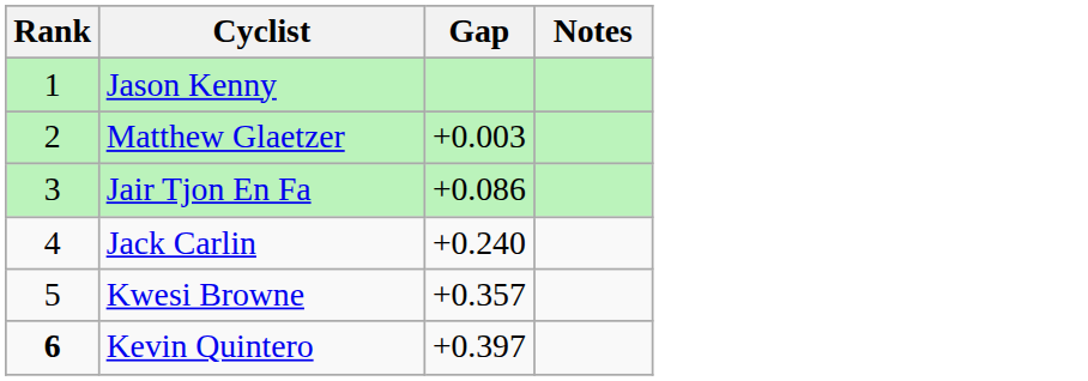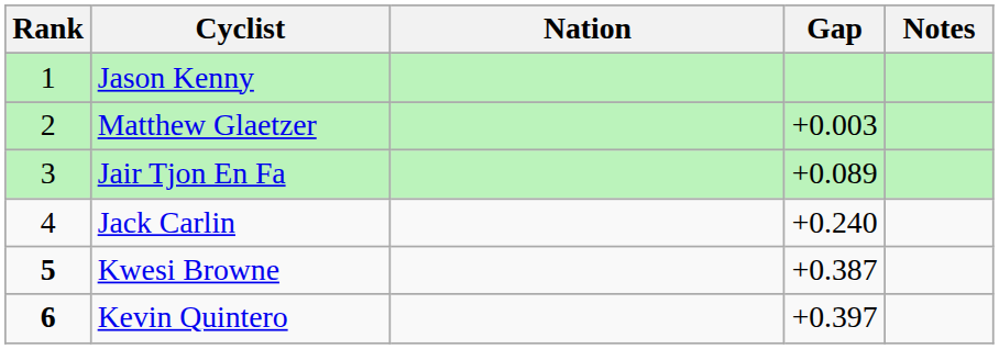+ column: Nation
Jair Tjon En Fa | Gap: +0.086 -> +0.089
Kwesi Browne | Rank: normal -> bold
Kwesi Browne | Gap: +0.357 -> +0.387
